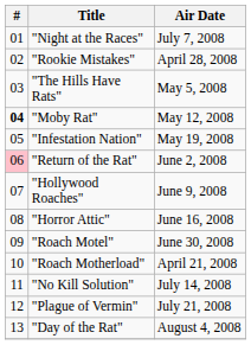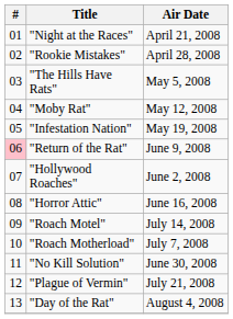"Night at the Races" | Air Date: July 7, 2008 -> April 21, 2008
"Moby Rat" | #: bold -> normal
"Return of the Rat" | Air Date: June 2, 2008 -> June 9, 2008
"Hollywood Roaches" | Air Date: June 9, 2008 -> June 2, 2008
"Roach Motel" | Air Date: June 30, 2008 -> July 14, 2008
"Roach Motherload" | Air Date: April 21, 2008 -> July 7, 2008
"No Kill Solution" | Air Date: July 14, 2008 -> June 30, 2008
